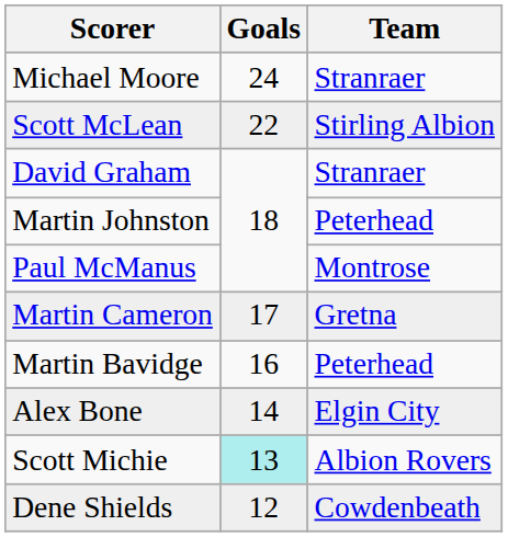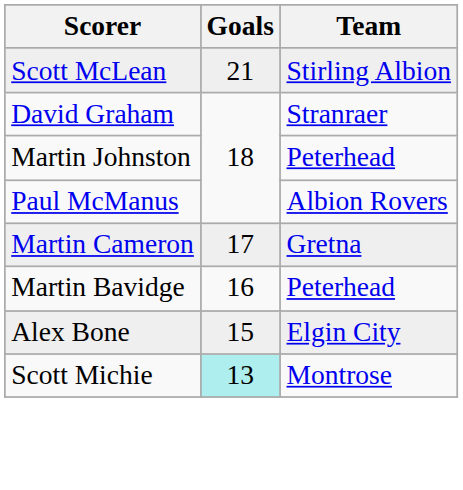- row: Michael Moore | 24 | Stranraer
Scott McLean | Goals: 22 -> 21
Paul McManus | Team: Montrose -> Albion Rovers
Alex Bone | Goals: 14 -> 15
Scott Michie | Team: Albion Rovers -> Montrose
- row: Dene Shields | 12 | Cowdenbeath
